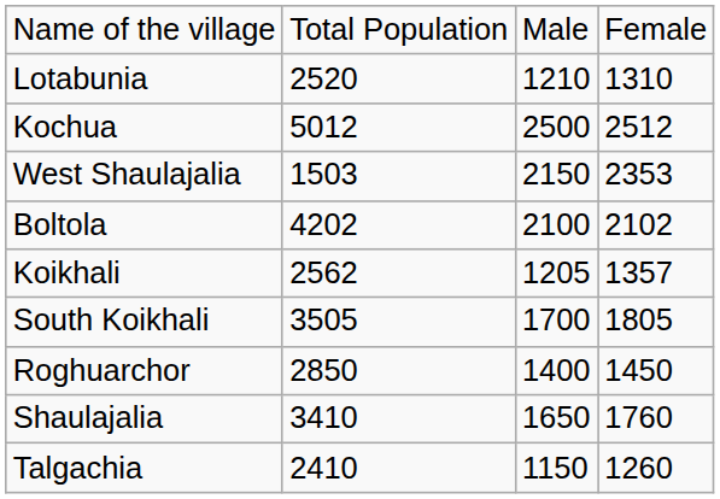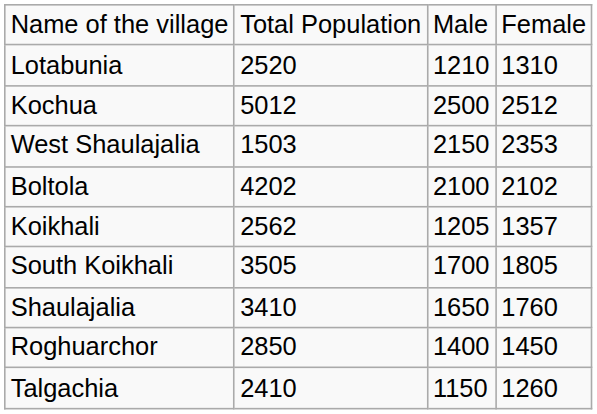rows swapped: Shaulajalia <-> Roghuarchor
